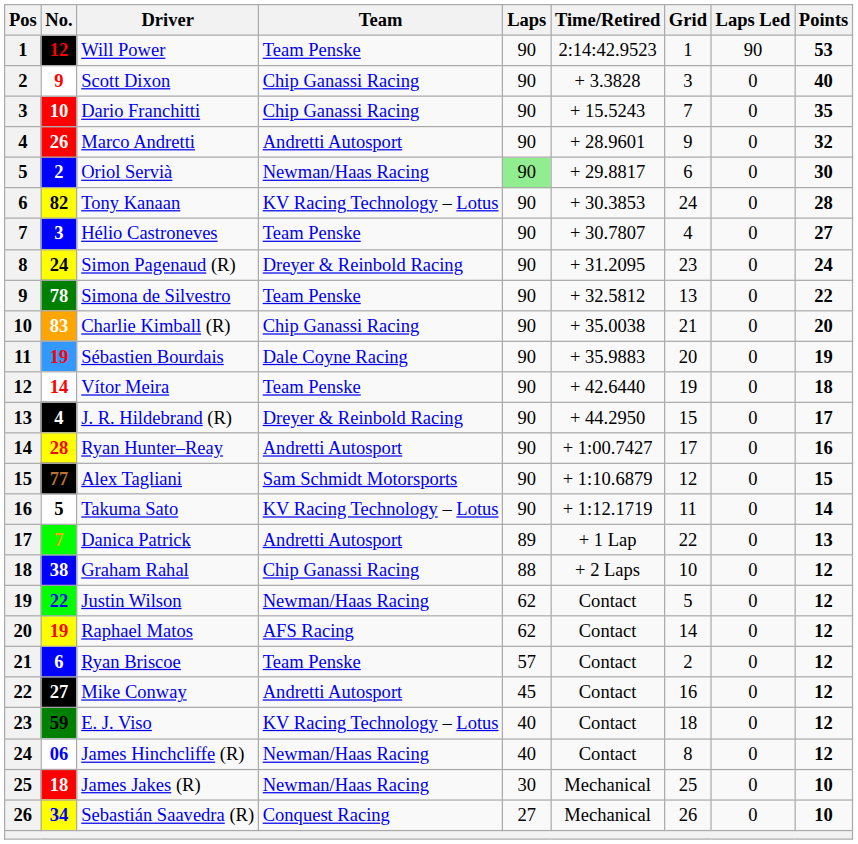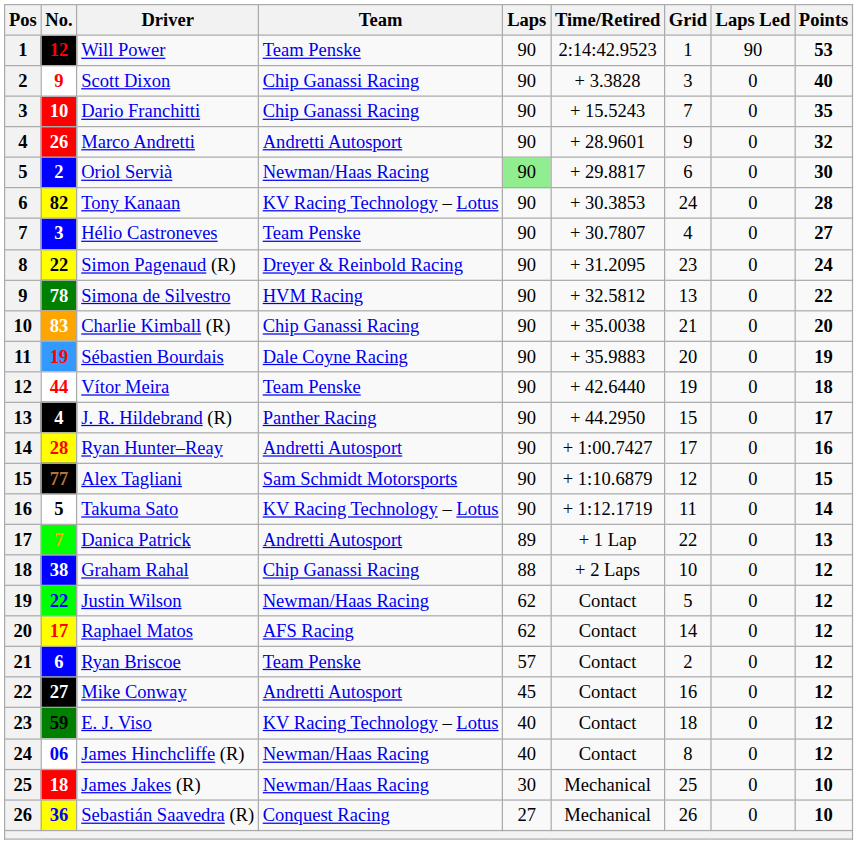Simon Pagenaud (R) | No.: 24 -> 22
Simona de Silvestro | Team: Team Penske -> HVM Racing
Vítor Meira | No.: 14 -> 44
J. R. Hildebrand (R) | Team: Dreyer & Reinbold Racing -> Panther Racing
Raphael Matos | No.: 19 -> 17
Sebastián Saavedra (R) | No.: 34 -> 36
